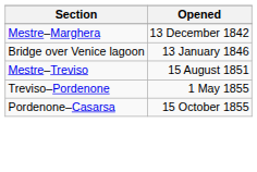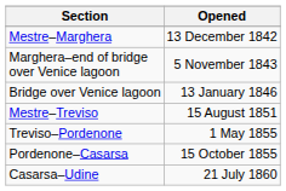+ row: Marghera–end of bridge over Venice lagoon | 5 November 1843
+ row: Casarsa–Udine | 21 July 1860
